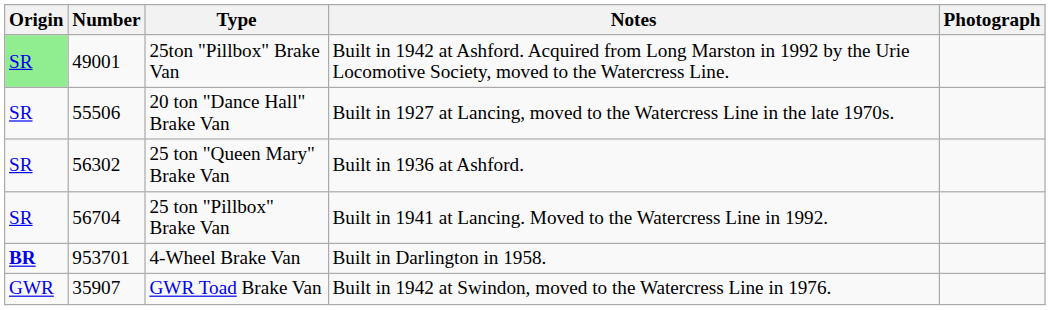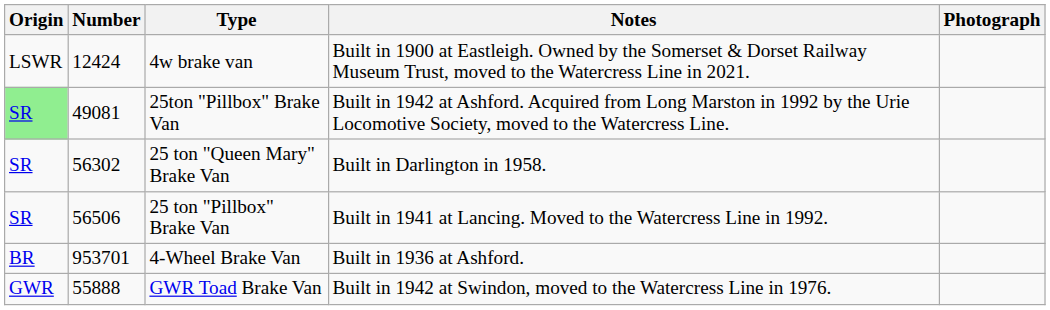+ row: LSWR | 12424 | 4w brake van | Built in 1900 at Eastleigh. Owned by the Somerset & Dorset Railway Museum Trust, moved to the Watercress Line in 2021.
25ton "Pillbox" Brake Van | Number: 49001 -> 49081
- row: SR | 55506 | 20 ton "Dance Hall" Brake Van | Built in 1927 at Lancing, moved to the Watercress Line in the late 1970s.
25 ton "Queen Mary" Brake Van | Notes: Built in 1936 at Ashford. -> Built in Darlington in 1958.
25 ton "Pillbox" Brake Van | Number: 56704 -> 56506
4-Wheel Brake Van | Origin: bold -> normal
4-Wheel Brake Van | Notes: Built in Darlington in 1958. -> Built in 1936 at Ashford.
GWR Toad Brake Van | Number: 35907 -> 55888
